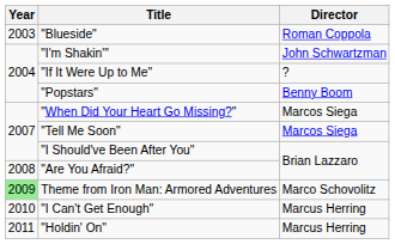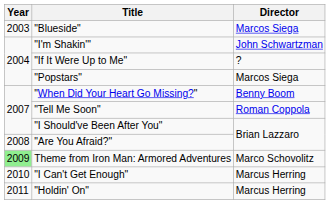"Blueside" | Director: Roman Coppola -> Marcos Siega
"Popstars" | Director: Benny Boom -> Marcos Siega
"When Did Your Heart Go Missing?" | Director: Marcos Siega -> Benny Boom
"Tell Me Soon" | Director: Marcos Siega -> Roman Coppola
